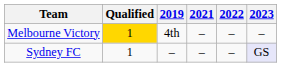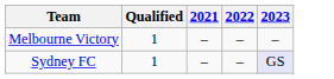- column: 2019 | 4th | –
Melbourne Victory | Qualified: gold background -> no background
